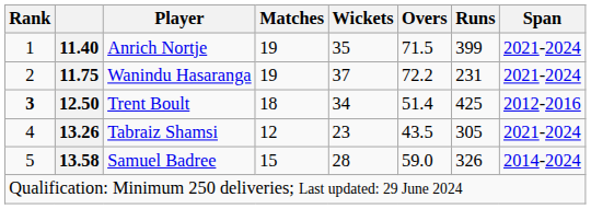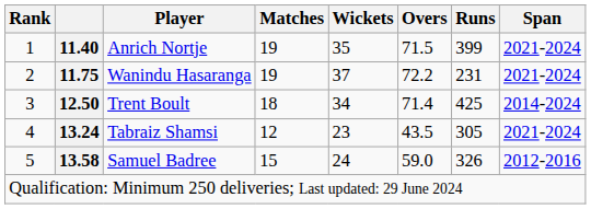Trent Boult | Rank: bold -> normal
Trent Boult | Overs: 51.4 -> 71.4
Trent Boult | Span: 2012-2016 -> 2014-2024
Tabraiz Shamsi | column 2: 13.26 -> 13.24
Samuel Badree | Wickets: 28 -> 24
Samuel Badree | Span: 2014-2024 -> 2012-2016
